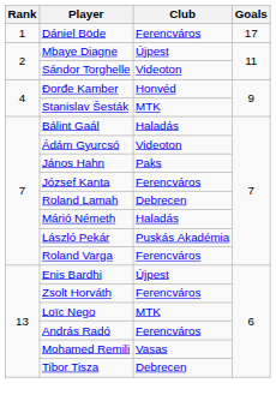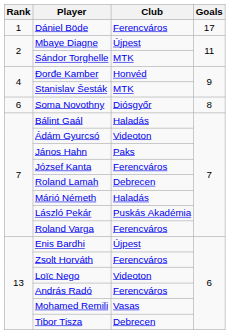Sándor Torghelle | Club: Videoton -> MTK
+ row: 6 | Soma Novothny | Diósgyőr | 8
Loïc Nego | Club: MTK -> Videoton
